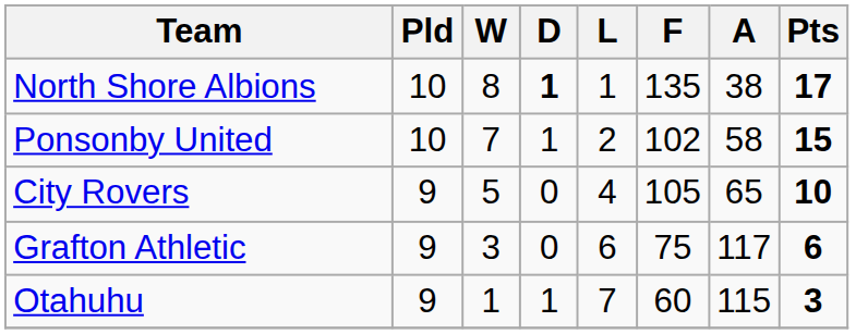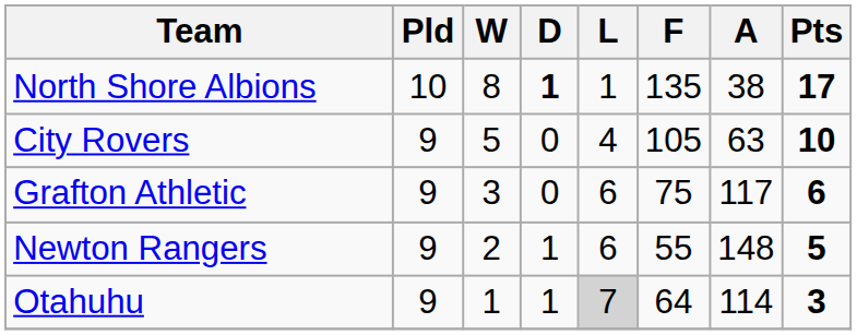- row: Ponsonby United | 10 | 7 | 1 | 2 | 102 | 58 | 15
City Rovers | A: 65 -> 63
+ row: Newton Rangers | 9 | 2 | 1 | 6 | 55 | 148 | 5
Otahuhu | L: no background -> lightgrey background
Otahuhu | F: 60 -> 64
Otahuhu | A: 115 -> 114
